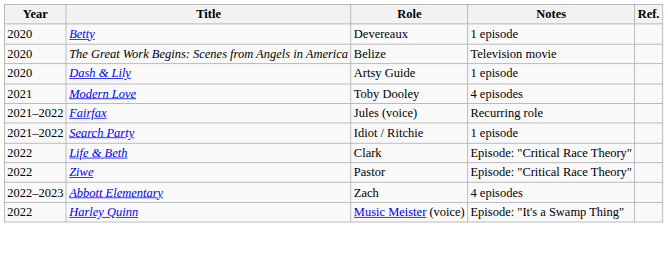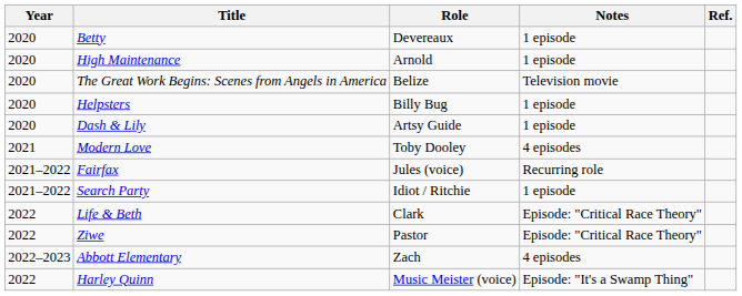+ row: 2020 | High Maintenance | Arnold | 1 episode
+ row: 2020 | Helpsters | Billy Bug | 1 episode
